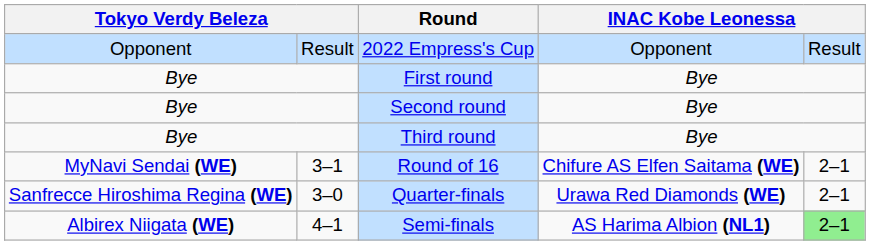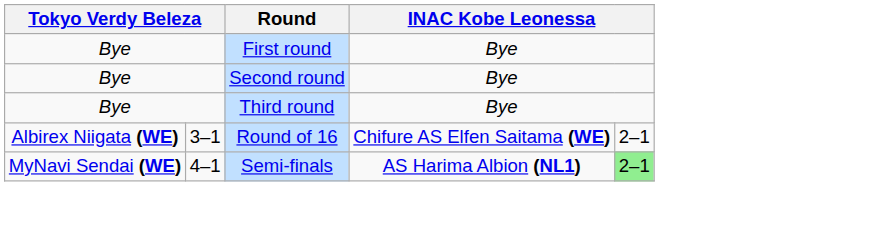- row: Opponent | Result | 2022 Empress's Cup | Opponent | Result
Round of 16 | column 1: MyNavi Sendai (WE) -> Albirex Niigata (WE)
- row: Sanfrecce Hiroshima Regina (WE) | 3–0 | Quarter-finals | Urawa Red Diamonds (WE) | 2–1
Semi-finals | column 1: Albirex Niigata (WE) -> MyNavi Sendai (WE)
